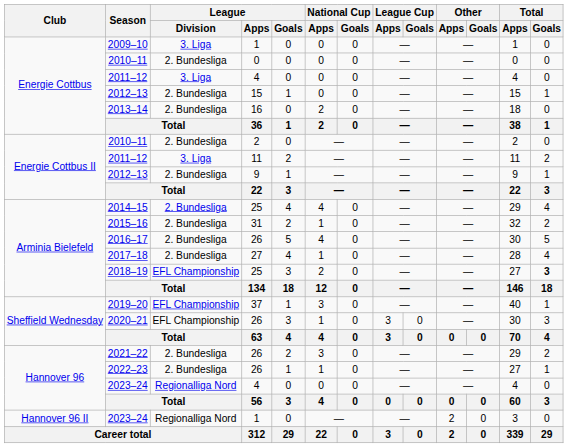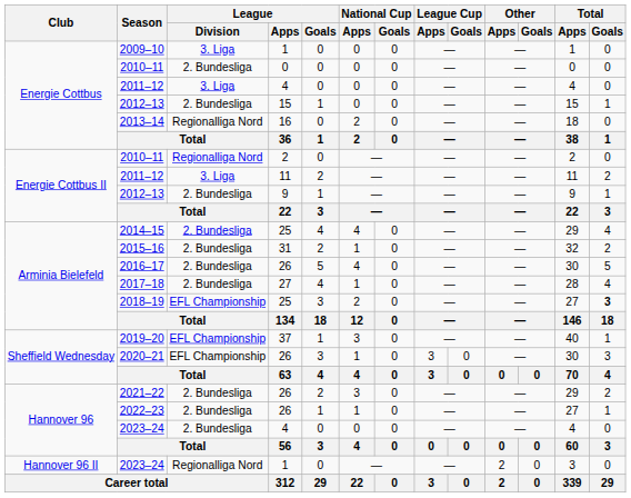2013–14 | League / Division: 2. Bundesliga -> Regionalliga Nord
2010–11 / 2 | League / Division: 2. Bundesliga -> Regionalliga Nord
2023–24 / 4 | League / Division: Regionalliga Nord -> 2. Bundesliga
